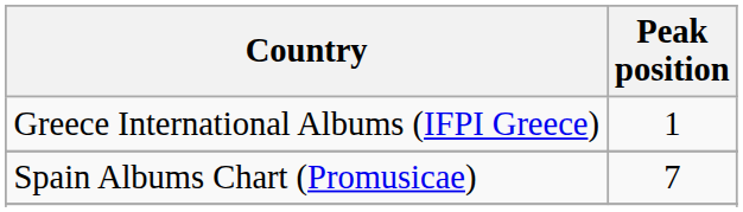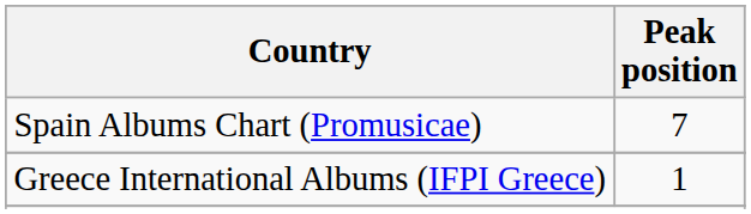rows swapped: Greece International Albums (IFPI Greece) <-> Spain Albums Chart (Promusicae)
